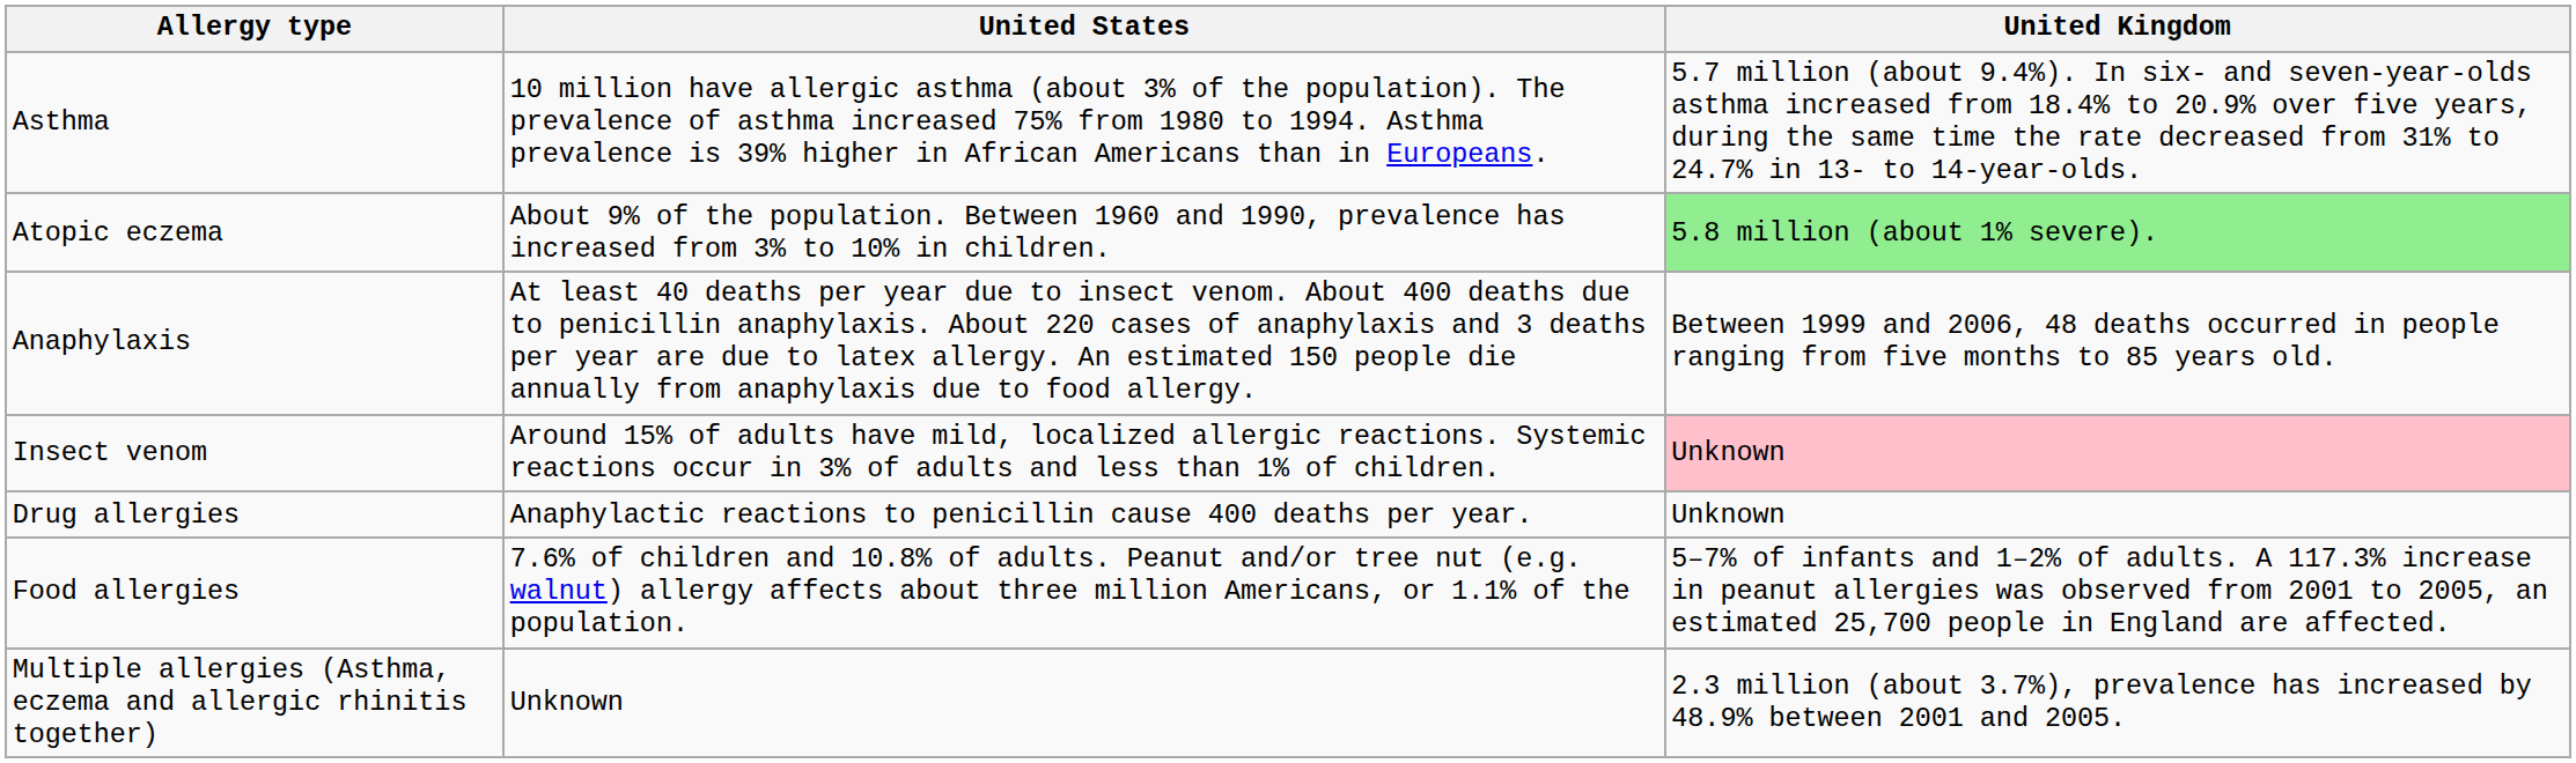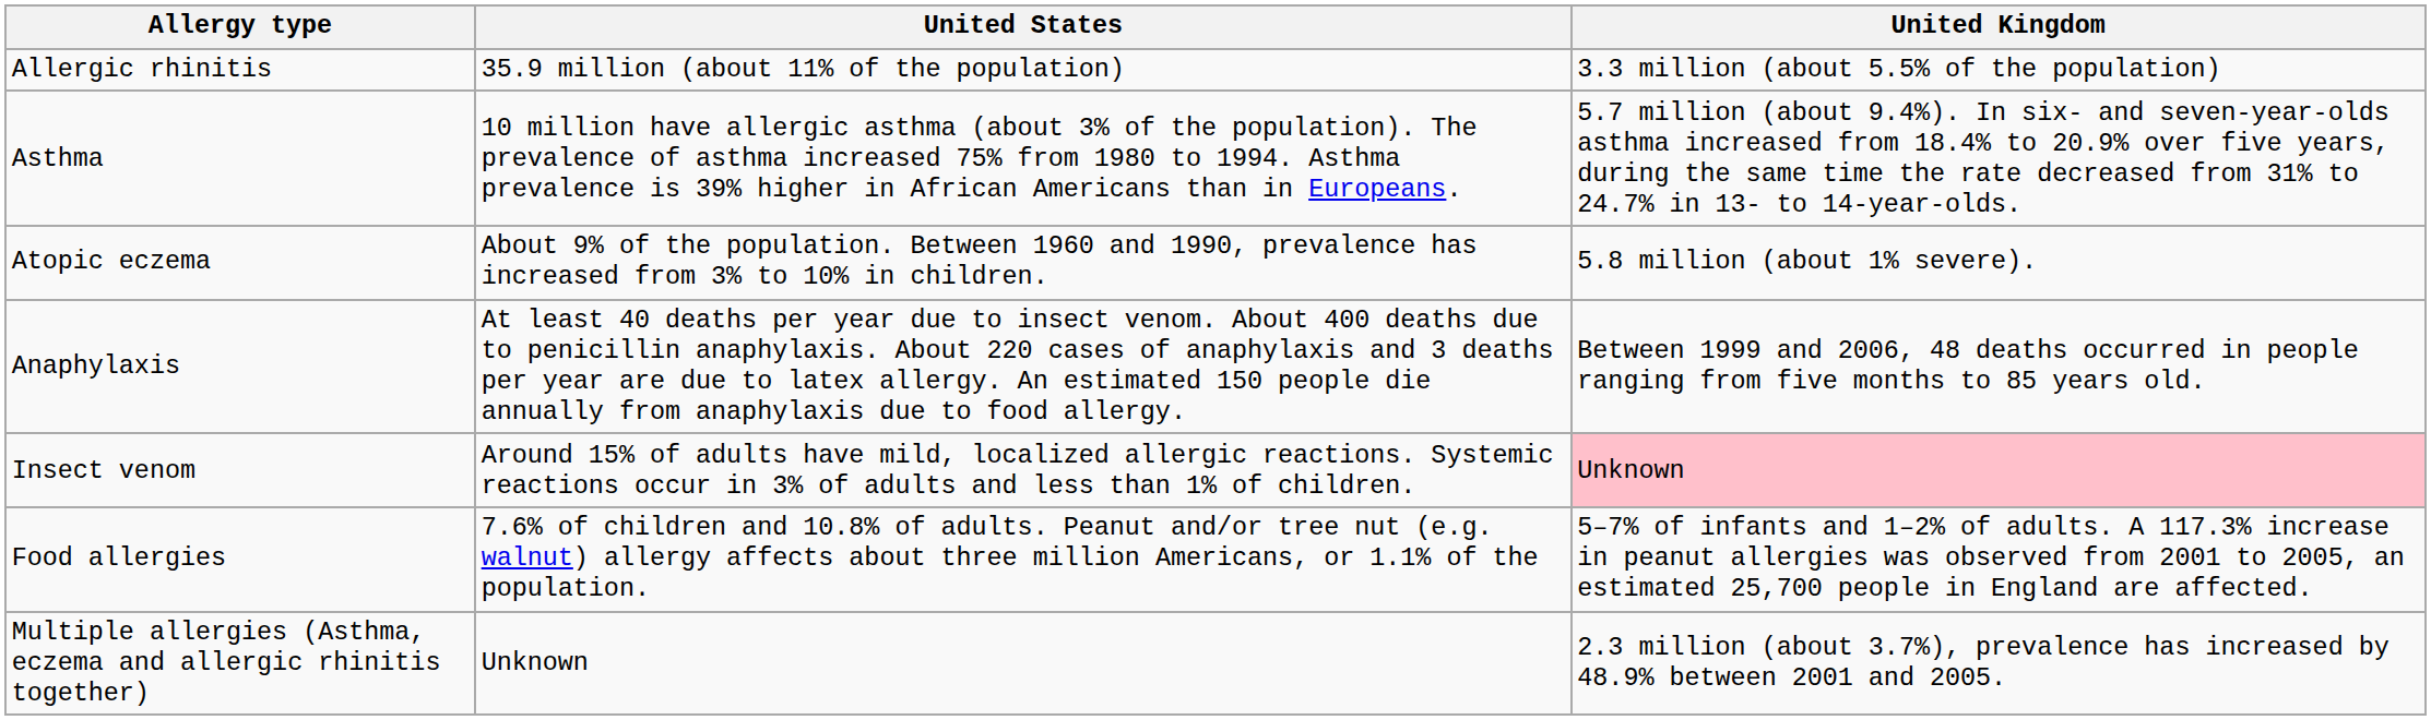+ row: Allergic rhinitis | 35.9 million (about 11% of the population) | 3.3 million (about 5.5% of the population)
Atopic eczema | United Kingdom: lightgreen background -> no background
- row: Drug allergies | Anaphylactic reactions to penicillin cause 400 deaths per year. | Unknown
